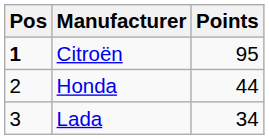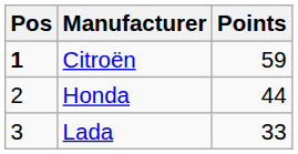Citroën | Points: 95 -> 59
Lada | Points: 34 -> 33
